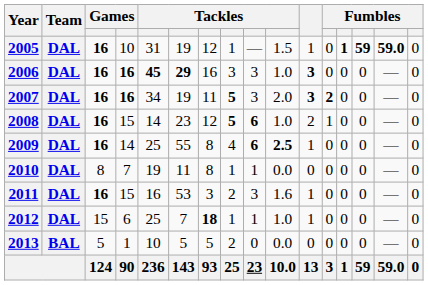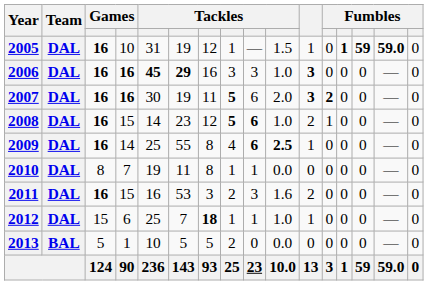2007 | column 5: 34 -> 30
2007 | column 9: 3 -> 6
2011 | column 11: 1 -> 2
